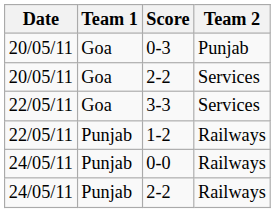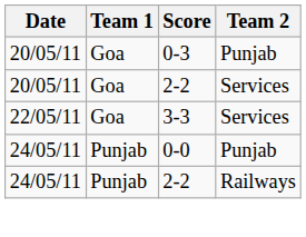- row: 22/05/11 | Punjab | 1-2 | Railways
0-0 | Team 2: Railways -> Punjab
